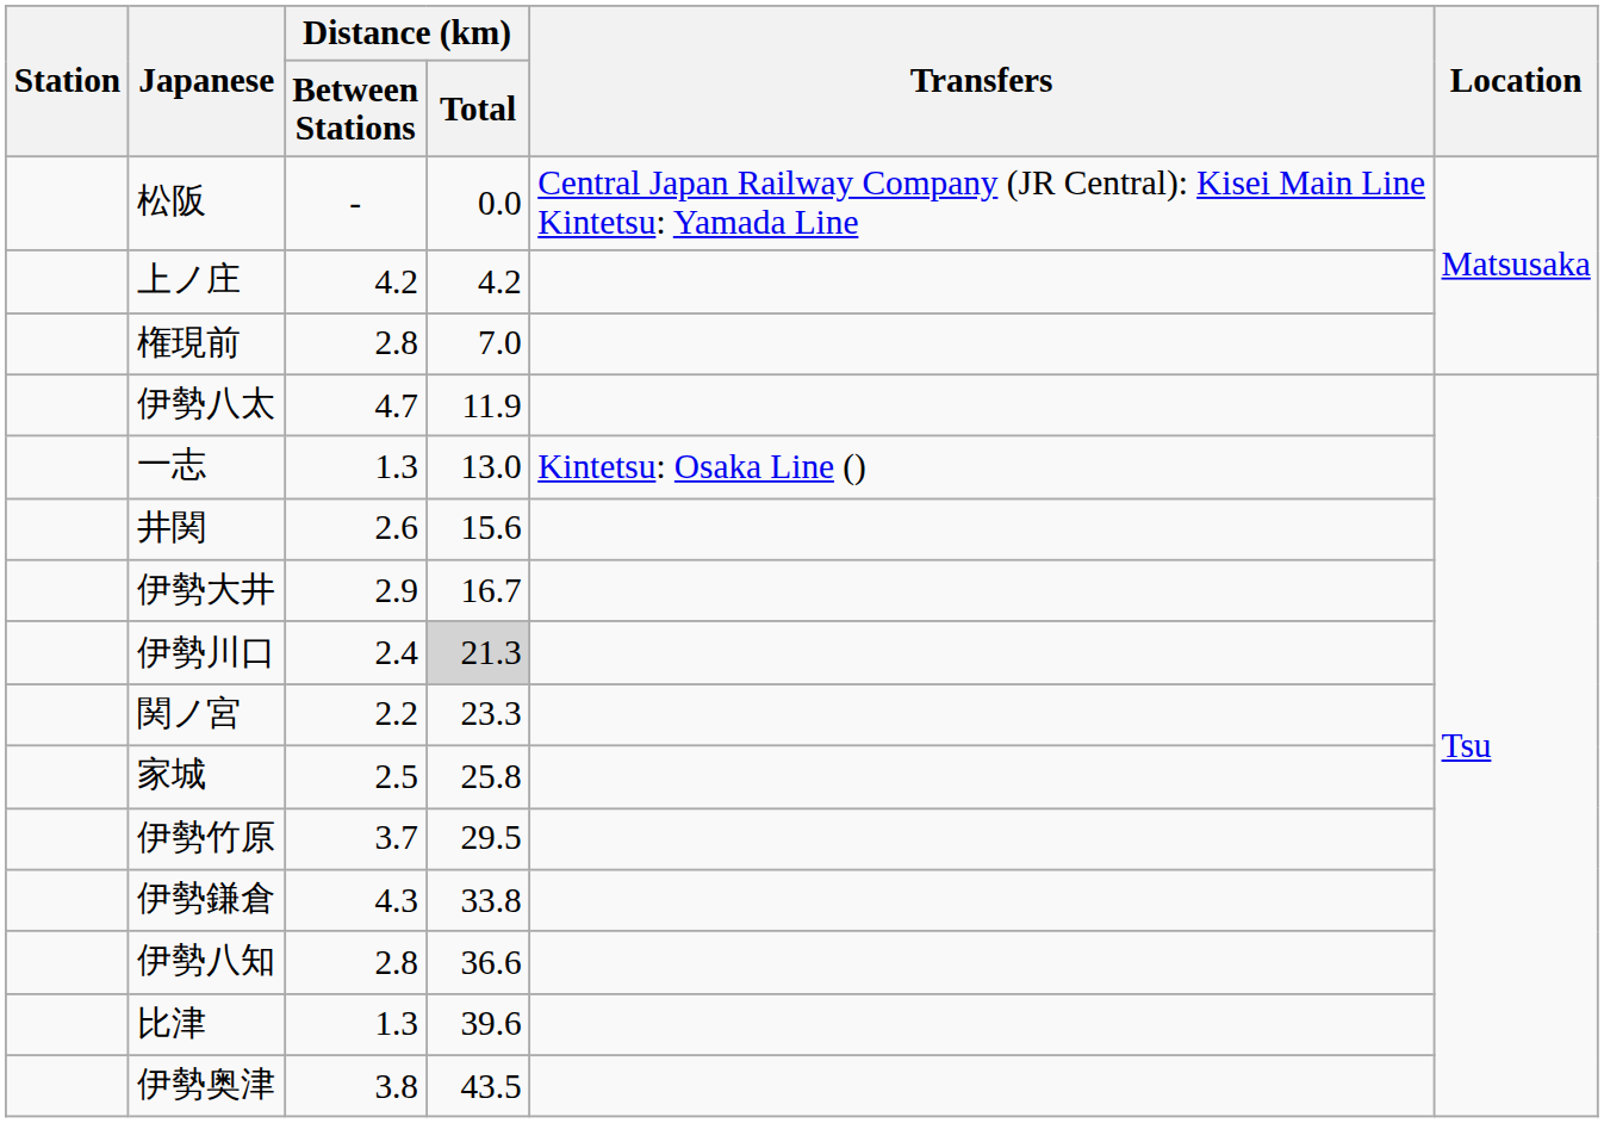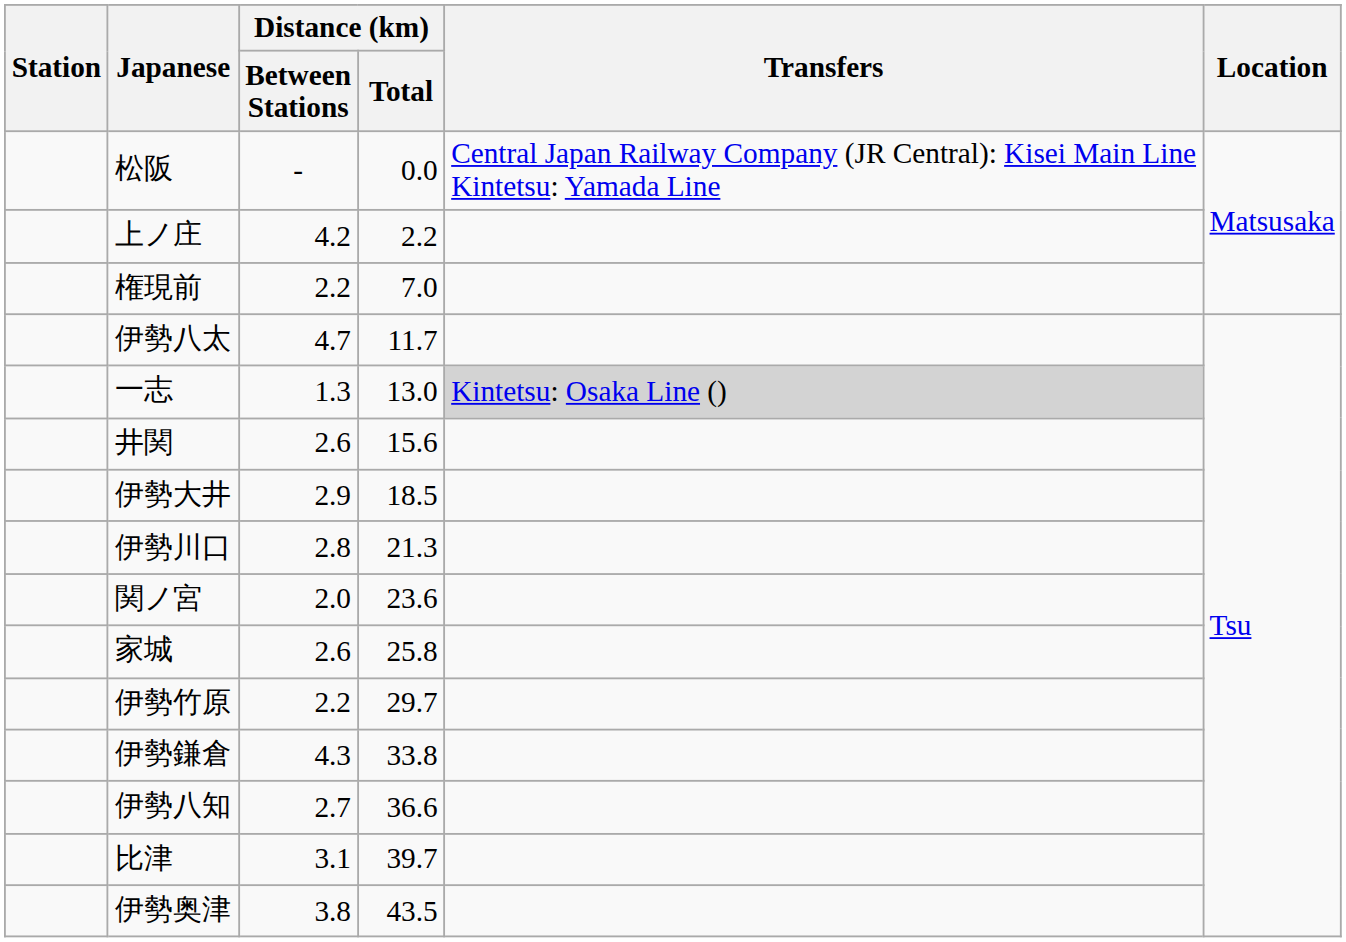上ノ庄 | Distance (km) / Total: 4.2 -> 2.2
権現前 | Distance (km) / Between Stations: 2.8 -> 2.2
伊勢八太 | Distance (km) / Total: 11.9 -> 11.7
一志 | Transfers: no background -> lightgrey background
伊勢大井 | Distance (km) / Total: 16.7 -> 18.5
伊勢川口 | Distance (km) / Between Stations: 2.4 -> 2.8
伊勢川口 | Distance (km) / Total: lightgrey background -> no background
関ノ宮 | Distance (km) / Between Stations: 2.2 -> 2.0
関ノ宮 | Distance (km) / Total: 23.3 -> 23.6
家城 | Distance (km) / Between Stations: 2.5 -> 2.6
伊勢竹原 | Distance (km) / Between Stations: 3.7 -> 2.2
伊勢竹原 | Distance (km) / Total: 29.5 -> 29.7
伊勢八知 | Distance (km) / Between Stations: 2.8 -> 2.7
比津 | Distance (km) / Between Stations: 1.3 -> 3.1
比津 | Distance (km) / Total: 39.6 -> 39.7
